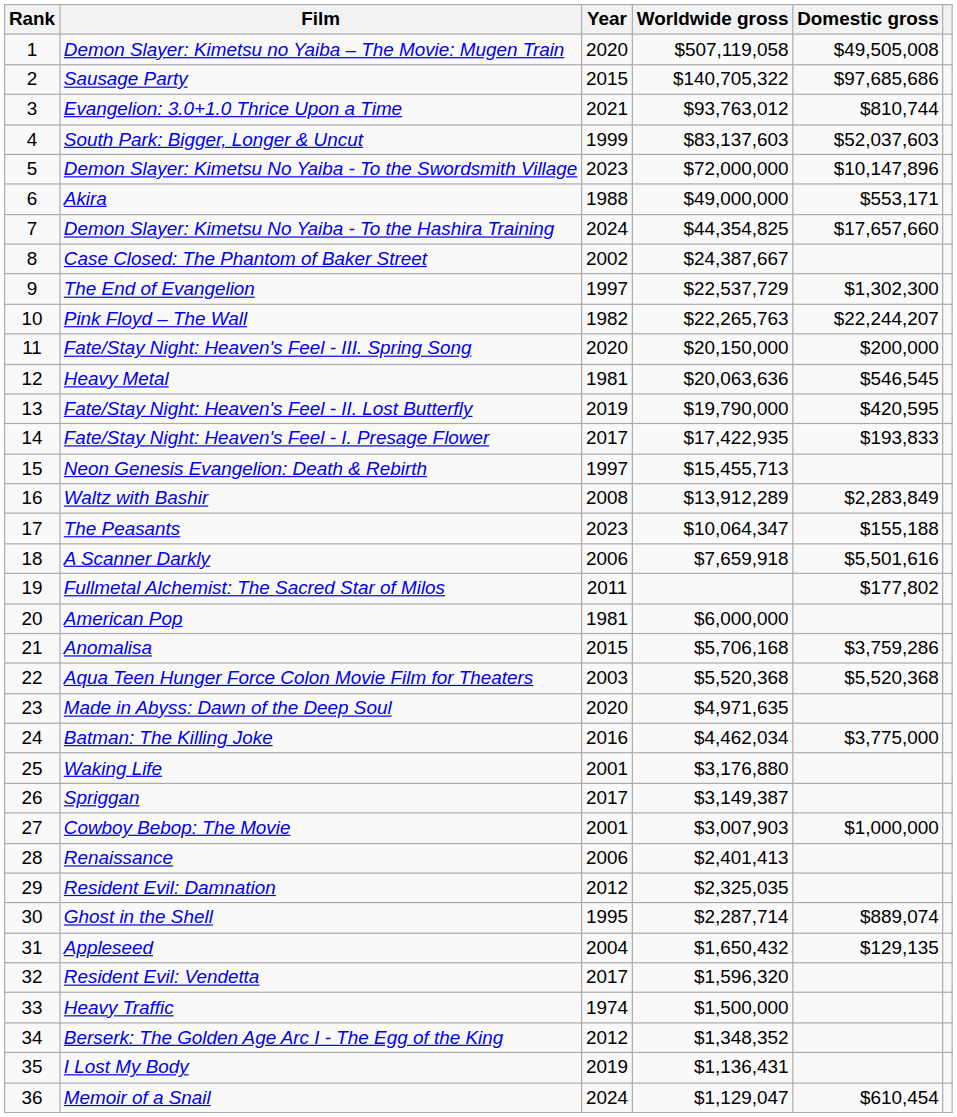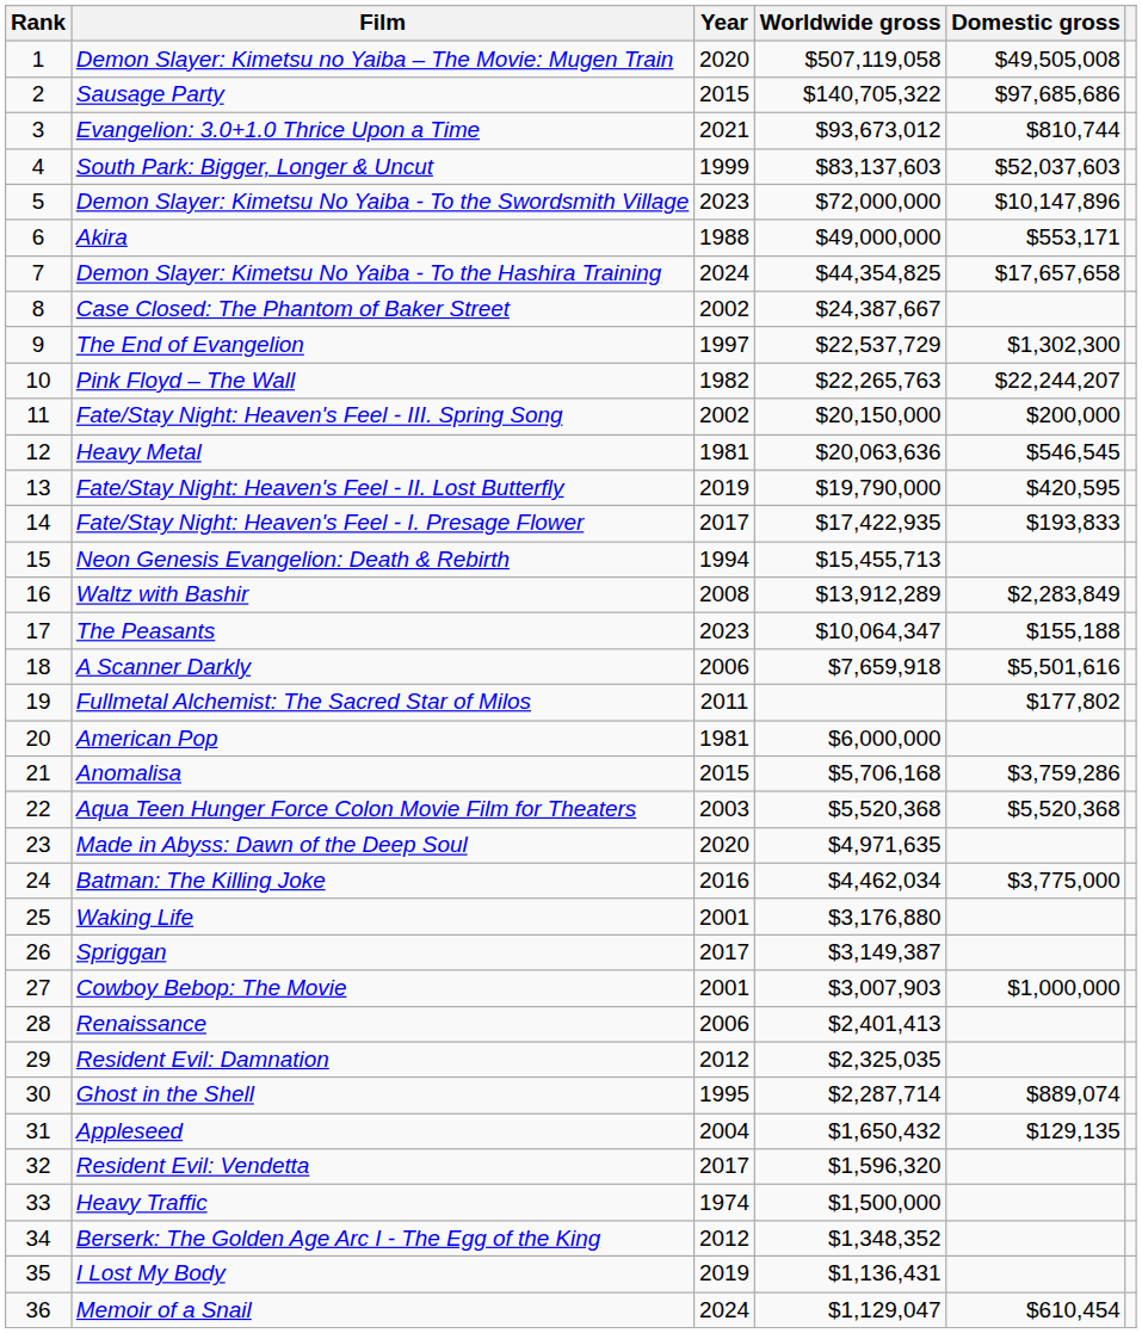Evangelion: 3.0+1.0 Thrice Upon a Time | Worldwide gross: $93,763,012 -> $93,673,012
Demon Slayer: Kimetsu No Yaiba - To the Hashira Training | Domestic gross: $17,657,660 -> $17,657,658
Fate/Stay Night: Heaven's Feel - III. Spring Song | Year: 2020 -> 2002
Neon Genesis Evangelion: Death & Rebirth | Year: 1997 -> 1994
